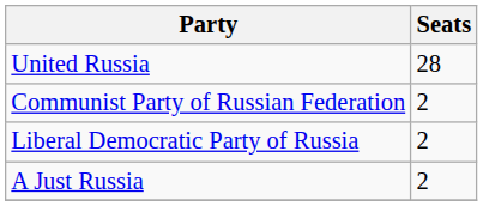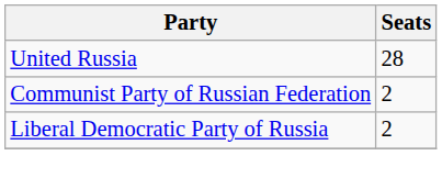- row: A Just Russia | 2
